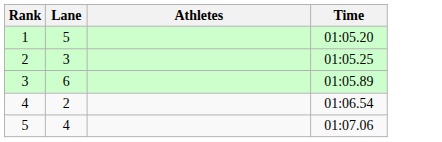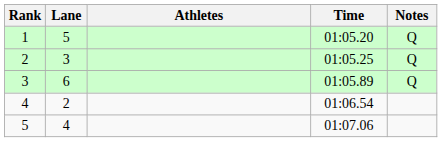+ column: Notes | Q | Q | Q
